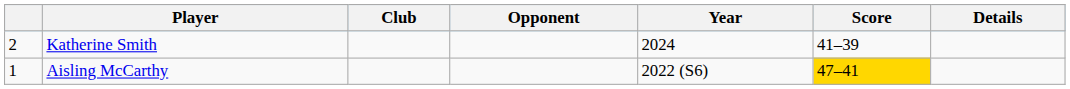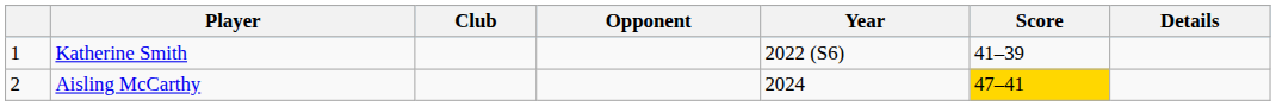Katherine Smith | column 1: 2 -> 1
Katherine Smith | Year: 2024 -> 2022 (S6)
Aisling McCarthy | column 1: 1 -> 2
Aisling McCarthy | Year: 2022 (S6) -> 2024
